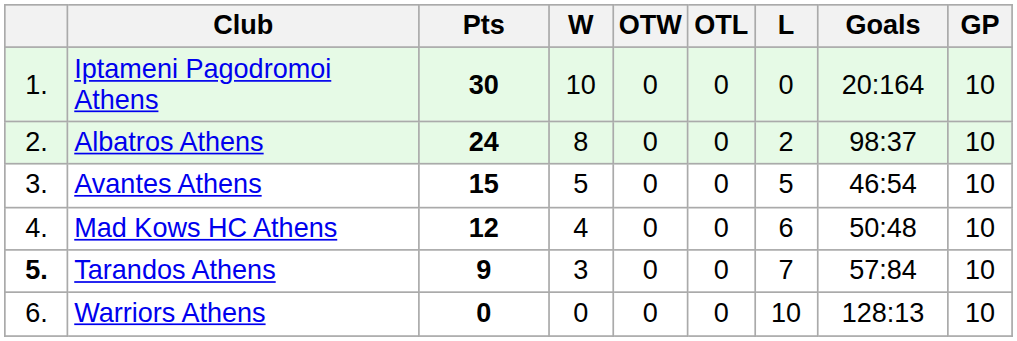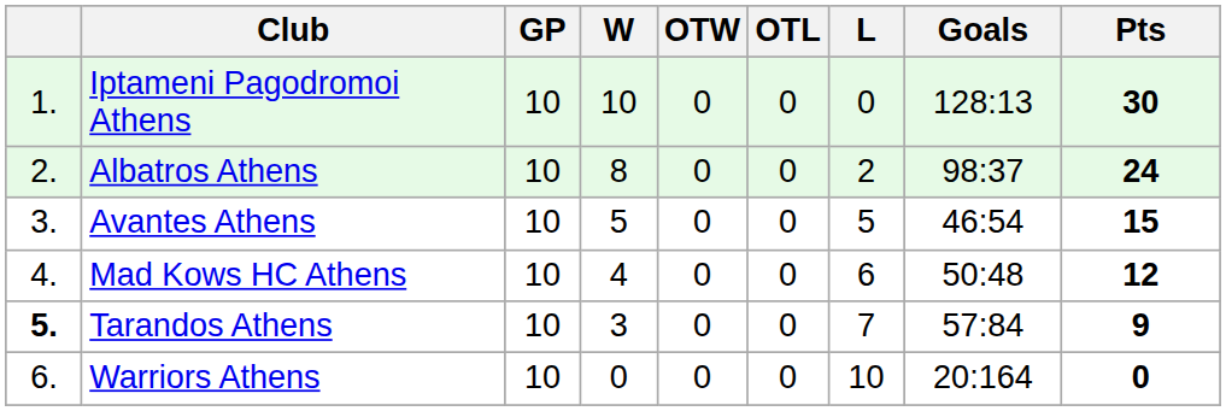columns swapped: GP <-> Pts
Iptameni Pagodromoi Athens | Goals: 20:164 -> 128:13
Warriors Athens | Goals: 128:13 -> 20:164
